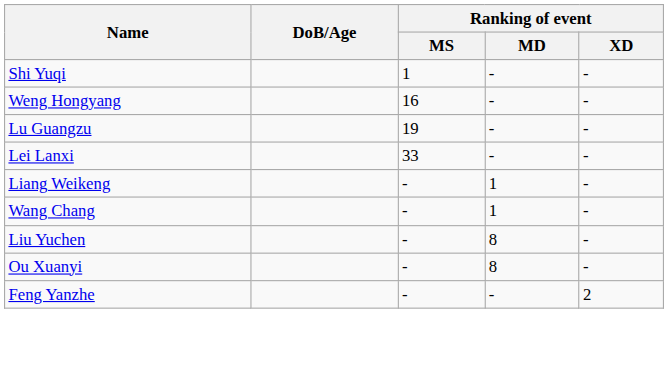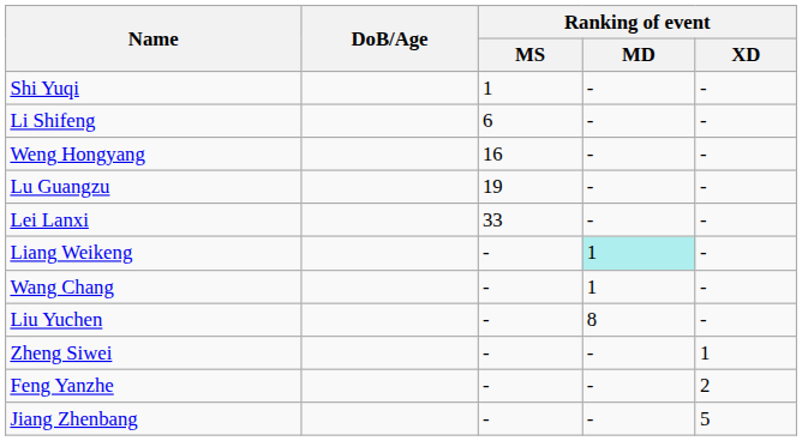+ row: Li Shifeng | 6 | - | -
Liang Weikeng | Ranking of event / MD: no background -> paleturquoise background
- row: Ou Xuanyi | - | 8 | -
+ row: Zheng Siwei | - | - | 1
+ row: Jiang Zhenbang | - | - | 5
